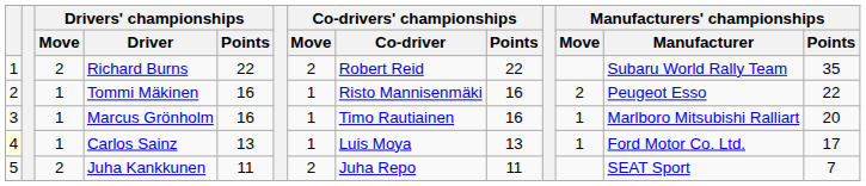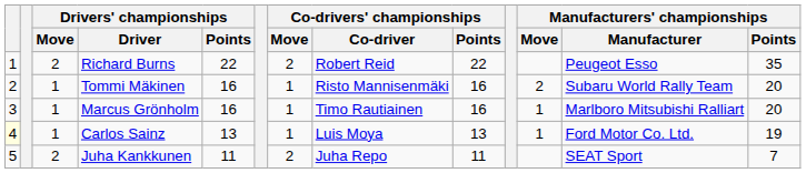Richard Burns | Manufacturers' championships / Manufacturer: Subaru World Rally Team -> Peugeot Esso
Tommi Mäkinen | Manufacturers' championships / Manufacturer: Peugeot Esso -> Subaru World Rally Team
Tommi Mäkinen | Manufacturers' championships / Points: 22 -> 20
Carlos Sainz | Manufacturers' championships / Points: 17 -> 19
